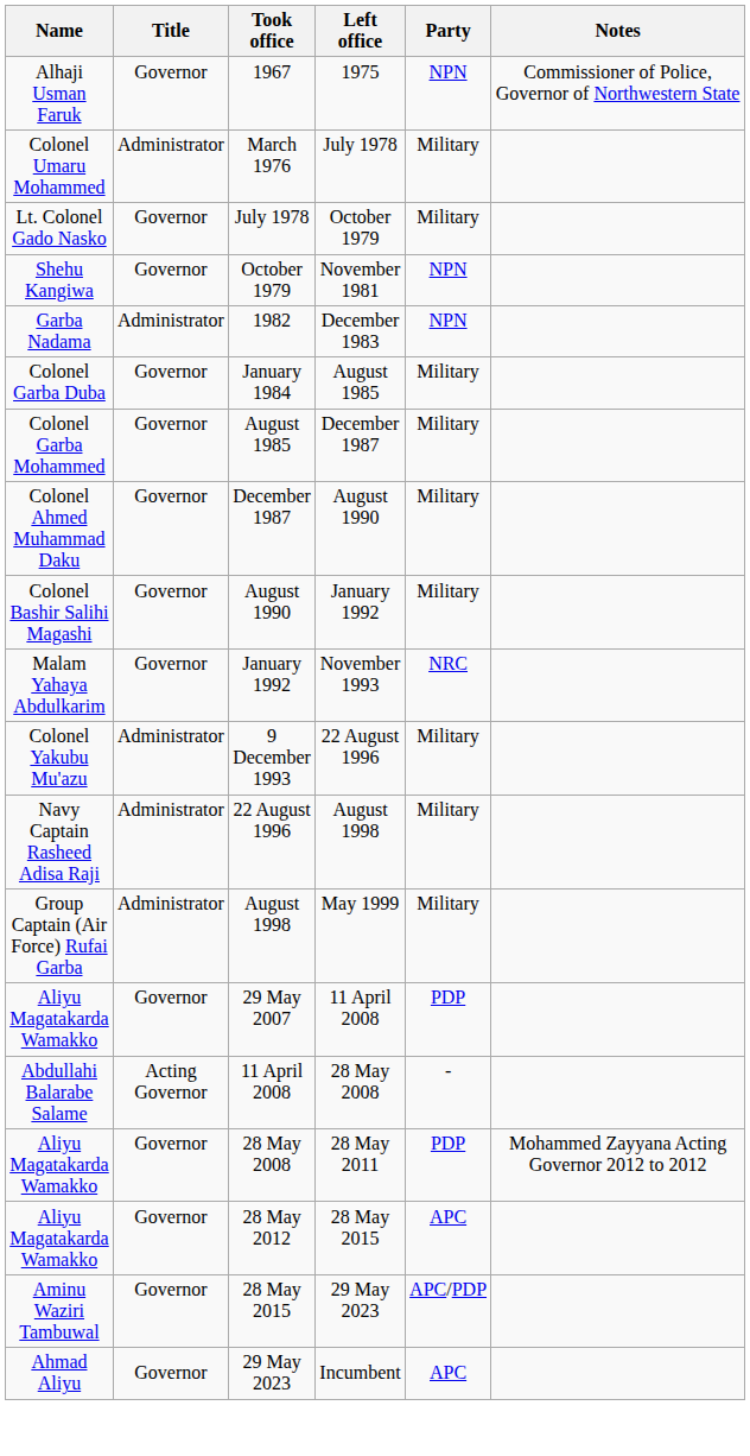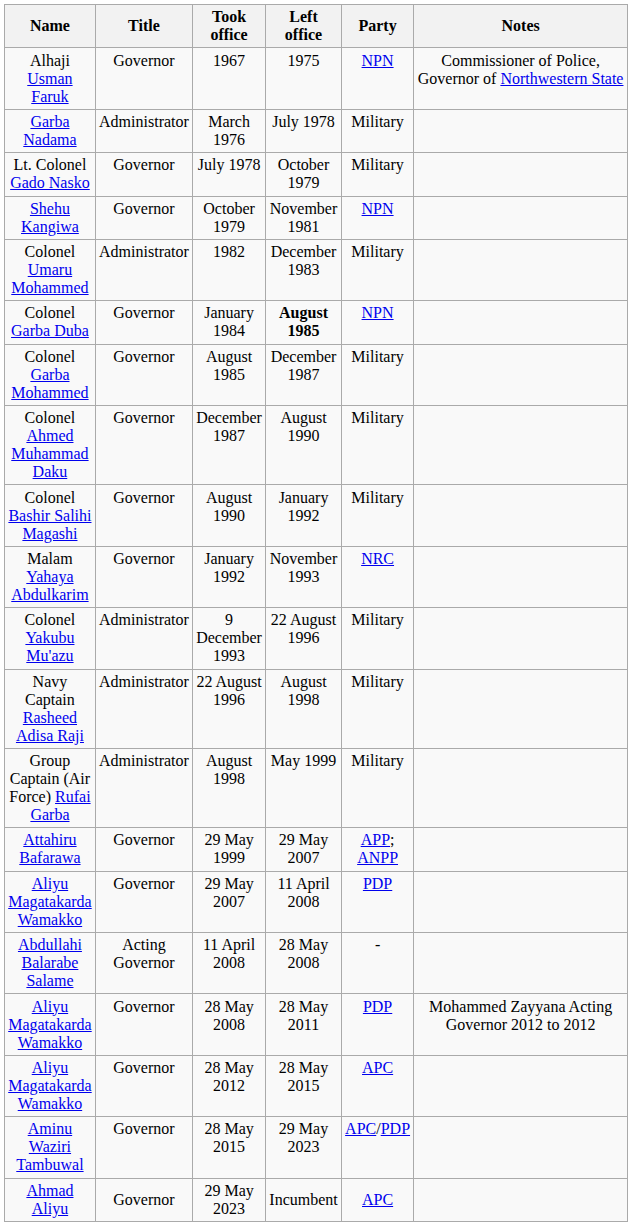March 1976 | Name: Colonel Umaru Mohammed -> Garba Nadama
1982 | Name: Garba Nadama -> Colonel Umaru Mohammed
1982 | Party: NPN -> Military
January 1984 | Left office: normal -> bold
January 1984 | Party: Military -> NPN
+ row: Attahiru Bafarawa | Governor | 29 May 1999 | 29 May 2007 | APP; ANPP
